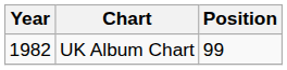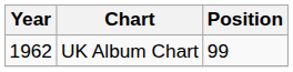UK Album Chart | Year: 1982 -> 1962
